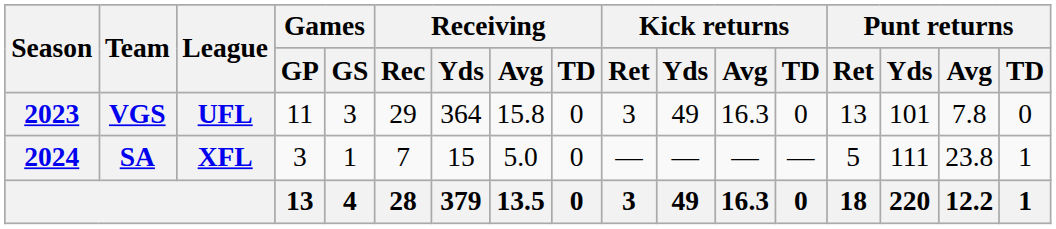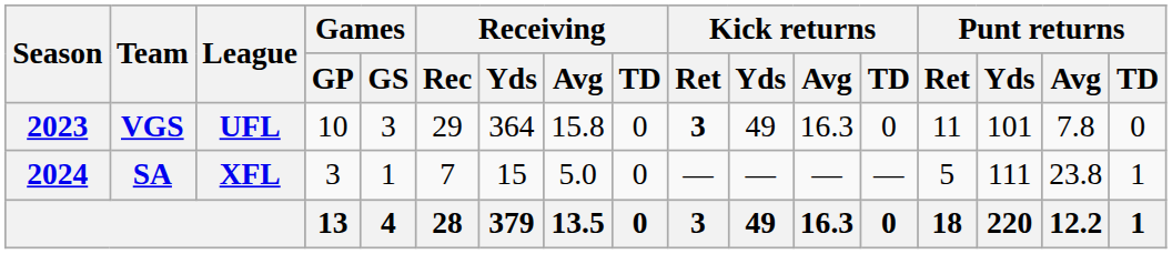VGS | Games / GP: 11 -> 10
VGS | Kick returns / Ret: normal -> bold
VGS | Punt returns / Ret: 13 -> 11
